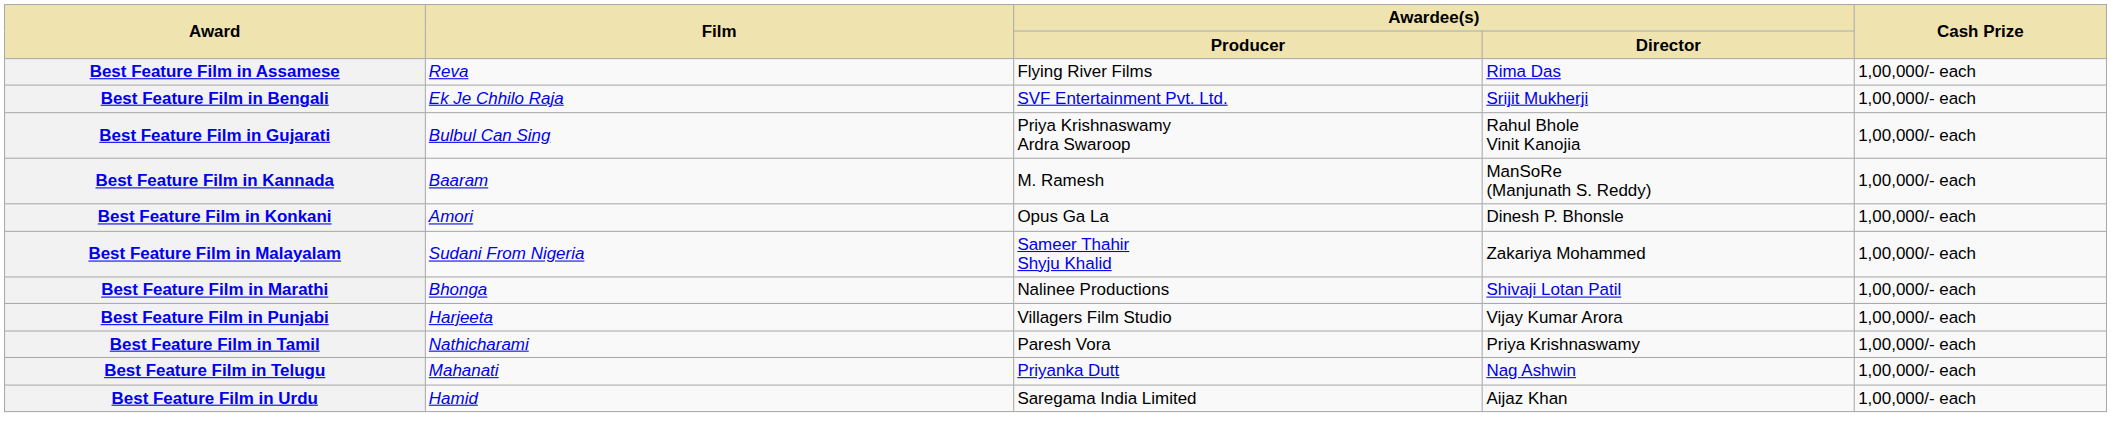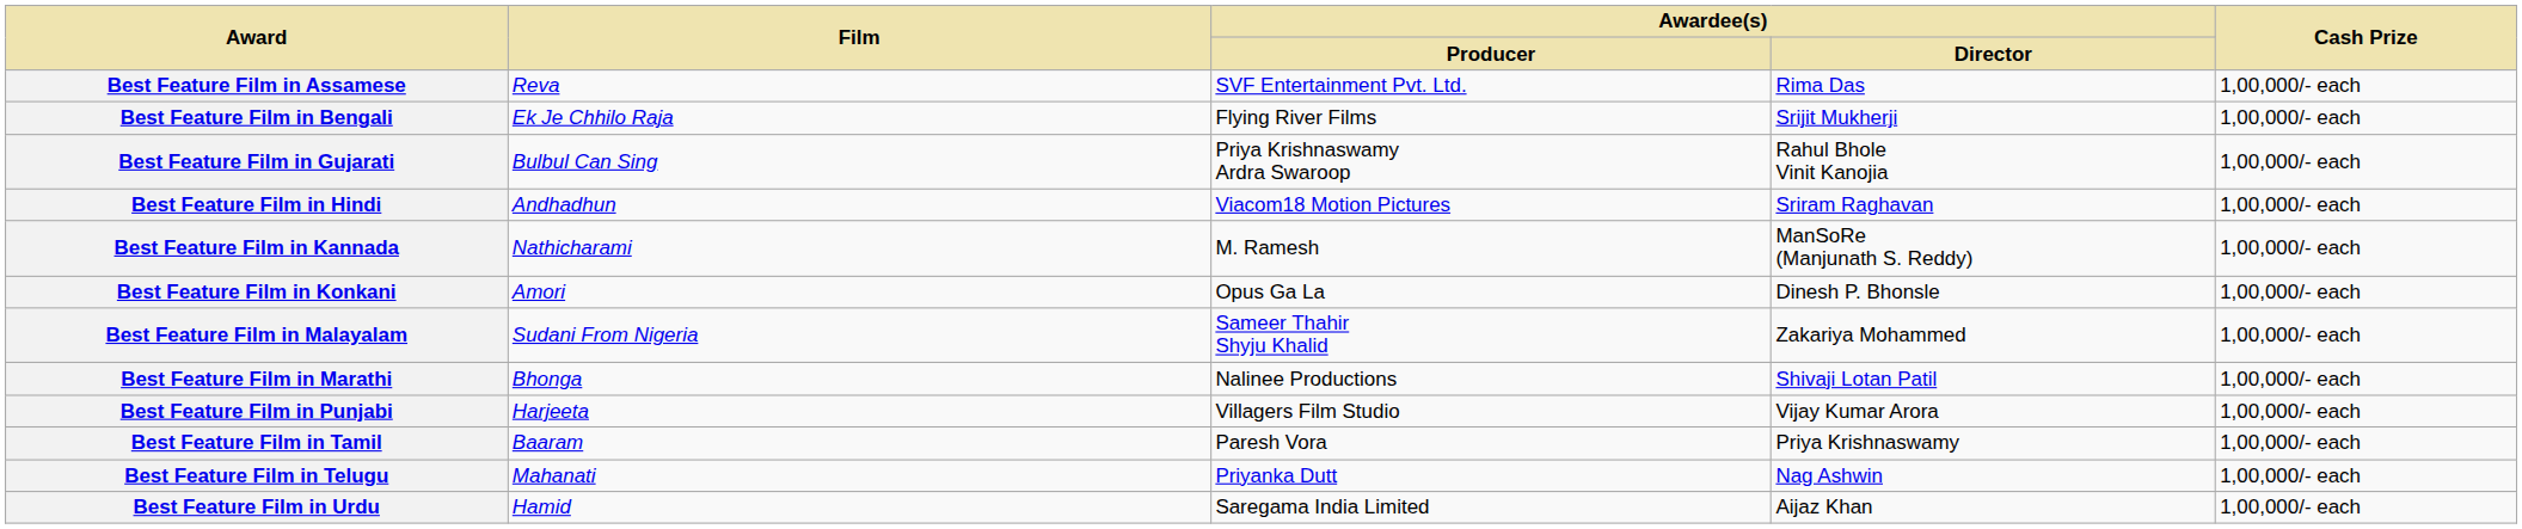Best Feature Film in Assamese | Awardee(s) / Producer: Flying River Films -> SVF Entertainment Pvt. Ltd.
Best Feature Film in Bengali | Awardee(s) / Producer: SVF Entertainment Pvt. Ltd. -> Flying River Films
+ row: Best Feature Film in Hindi | Andhadhun | Viacom18 Motion Pictures | Sriram Raghavan | 1,00,000/- each
Best Feature Film in Kannada | Film: Baaram -> Nathicharami
Best Feature Film in Tamil | Film: Nathicharami -> Baaram
